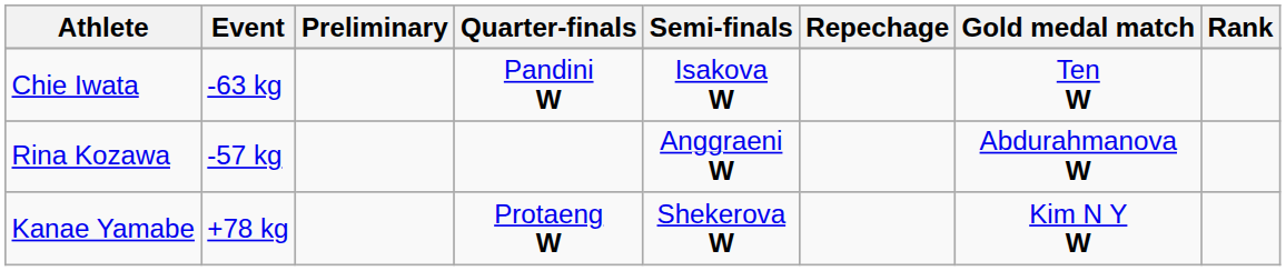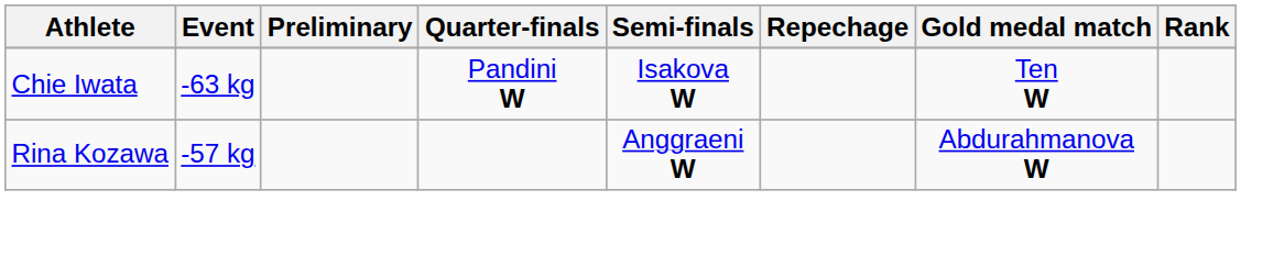- row: Kanae Yamabe | +78 kg | Protaeng W | Shekerova W | Kim N Y W
